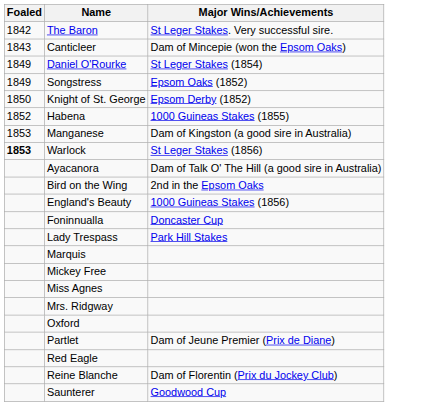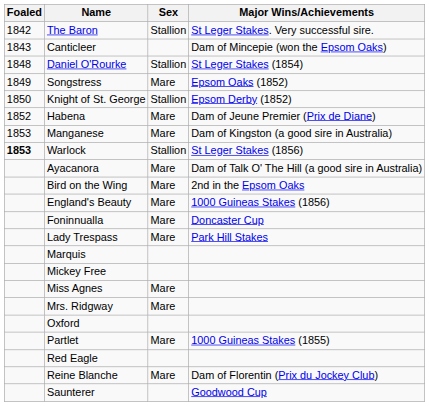+ column: Sex | Stallion | Stallion | Mare | Stallion | Mare | Mare | Stallion | Mare | Mare | Mare | Mare | Mare | Mare | Mare | Mare | Mare
Daniel O'Rourke | Foaled: 1849 -> 1848
Habena | Major Wins/Achievements: 1000 Guineas Stakes (1855) -> Dam of Jeune Premier (Prix de Diane)
Partlet | Major Wins/Achievements: Dam of Jeune Premier (Prix de Diane) -> 1000 Guineas Stakes (1855)
